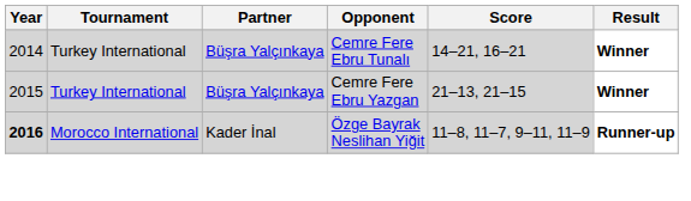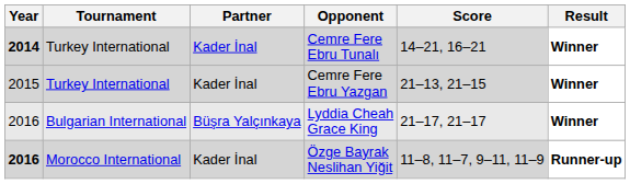Cemre Fere Ebru Tunalı | Year: normal -> bold
Cemre Fere Ebru Tunalı | Partner: Büşra Yalçınkaya -> Kader İnal
Cemre Fere Ebru Yazgan | Partner: Büşra Yalçınkaya -> Kader İnal
+ row: 2016 | Bulgarian International | Büşra Yalçınkaya | Lyddia Cheah Grace King | 21–17, 21–17 | Winner
